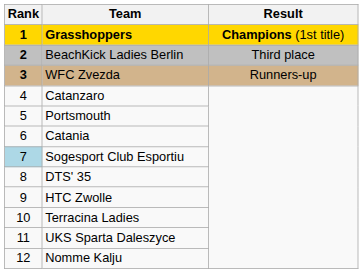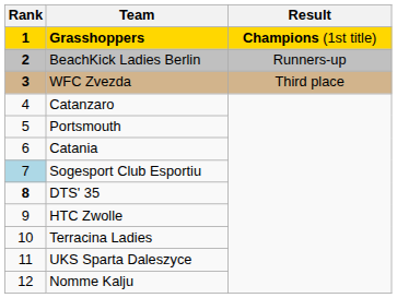BeachKick Ladies Berlin | Result: Third place -> Runners-up
WFC Zvezda | Result: Runners-up -> Third place
DTS' 35 | Rank: normal -> bold
